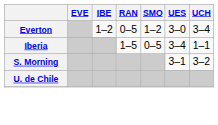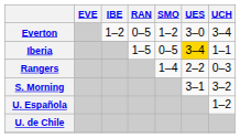Iberia | UES: no background -> gold background
+ row: Rangers | 1–4 | 2–2 | 0–3
+ row: U. Española | 1–2
